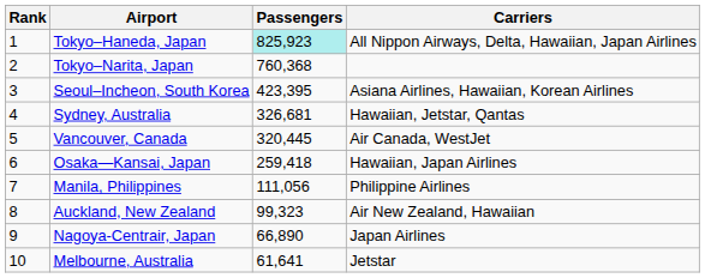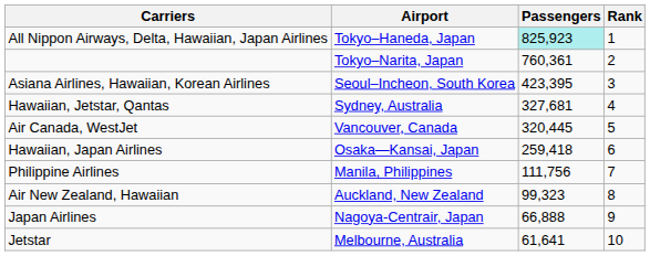columns swapped: Rank <-> Carriers
Tokyo–Narita, Japan | Passengers: 760,368 -> 760,361
Sydney, Australia | Passengers: 326,681 -> 327,681
Manila, Philippines | Passengers: 111,056 -> 111,756
Nagoya-Centrair, Japan | Passengers: 66,890 -> 66,888
